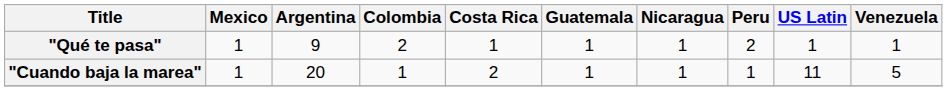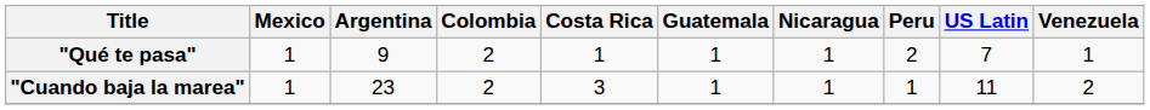"Qué te pasa" | US Latin: 1 -> 7
"Cuando baja la marea" | Argentina: 20 -> 23
"Cuando baja la marea" | Colombia: 1 -> 2
"Cuando baja la marea" | Costa Rica: 2 -> 3
"Cuando baja la marea" | Venezuela: 5 -> 2
